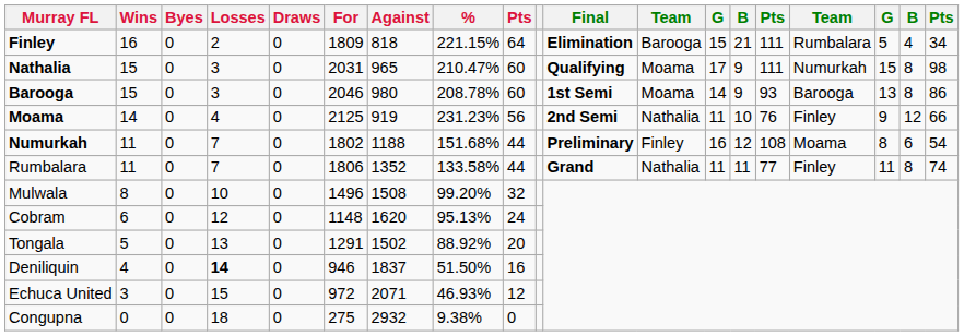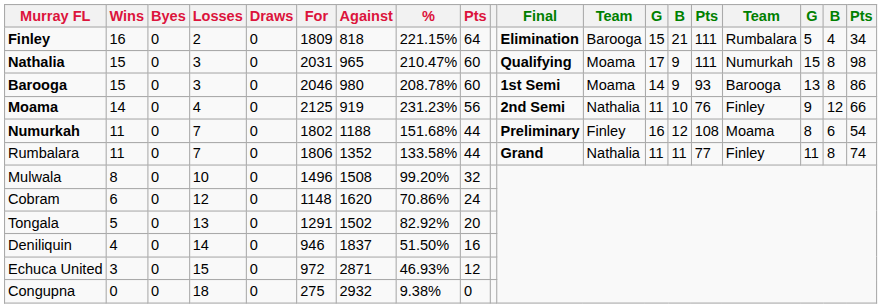Cobram | %: 95.13% -> 70.86%
Tongala | %: 88.92% -> 82.92%
Deniliquin | Losses: bold -> normal
Echuca United | Against: 2071 -> 2871
